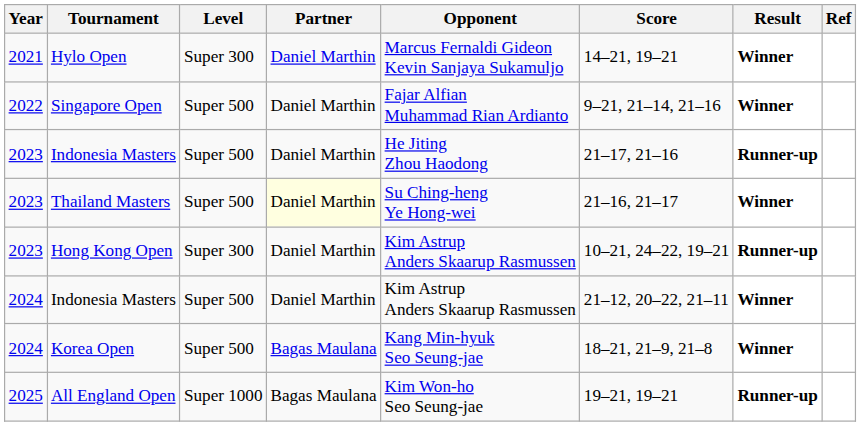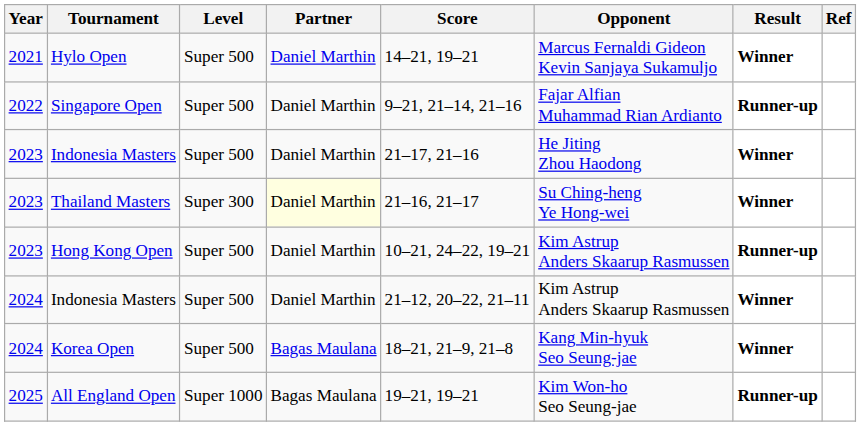columns swapped: Opponent <-> Score
Hylo Open | Level: Super 300 -> Super 500
Singapore Open | Result: Winner -> Runner-up
2023 / Indonesia Masters | Result: Runner-up -> Winner
Thailand Masters | Level: Super 500 -> Super 300
Hong Kong Open | Level: Super 300 -> Super 500
